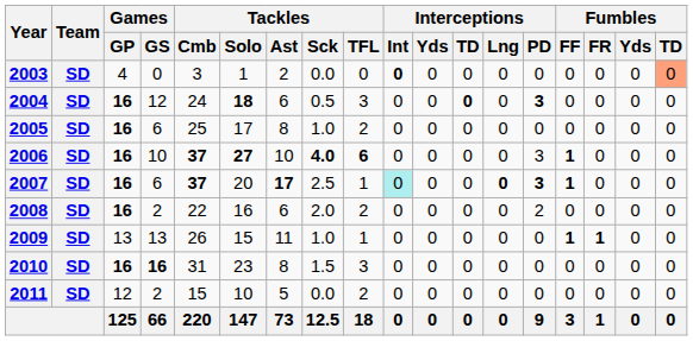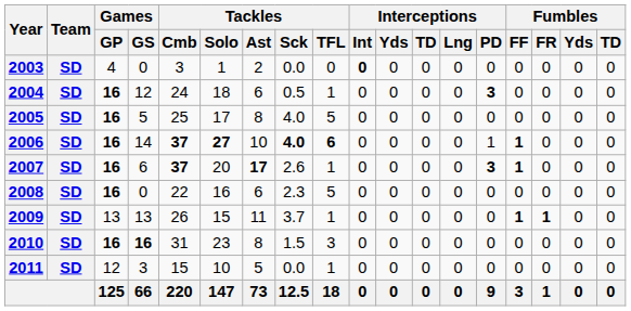2003 | Fumbles / TD: lightsalmon background -> no background
2004 | Tackles / Solo: bold -> normal
2004 | Tackles / TFL: 3 -> 1
2004 | Interceptions / TD: bold -> normal
2005 | Games / GS: 6 -> 5
2005 | Tackles / Sck: 1.0 -> 4.0
2005 | Tackles / TFL: 2 -> 5
2006 | Games / GS: 10 -> 14
2006 | Interceptions / PD: 3 -> 1
2007 | Tackles / Sck: 2.5 -> 2.6
2007 | Interceptions / Int: paleturquoise background -> no background
2007 | Interceptions / Lng: bold -> normal
2008 | Games / GS: 2 -> 0
2008 | Tackles / Sck: 2.0 -> 2.3
2008 | Tackles / TFL: 2 -> 5
2008 | Interceptions / PD: 2 -> 0
2009 | Tackles / Sck: 1.0 -> 3.7
2011 | Games / GS: 2 -> 3
2011 | Tackles / TFL: 2 -> 1
